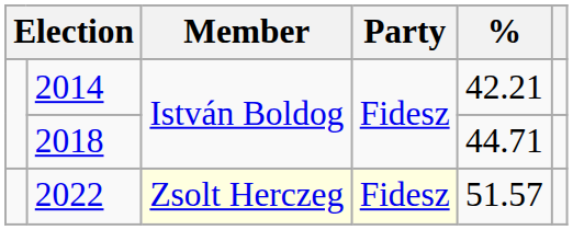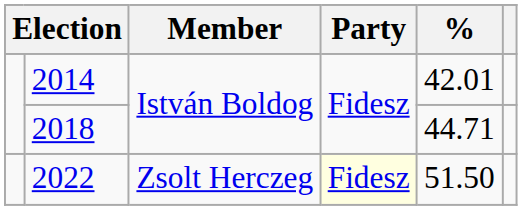2014 | %: 42.21 -> 42.01
2022 | Member: lightyellow background -> no background
2022 | %: 51.57 -> 51.50
